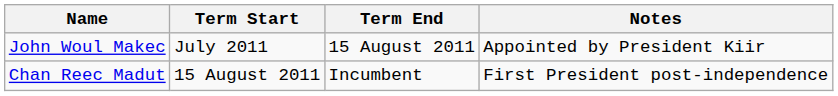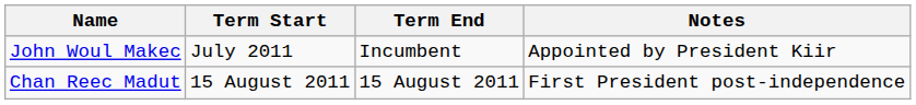John Woul Makec | Term End: 15 August 2011 -> Incumbent
Chan Reec Madut | Term End: Incumbent -> 15 August 2011
